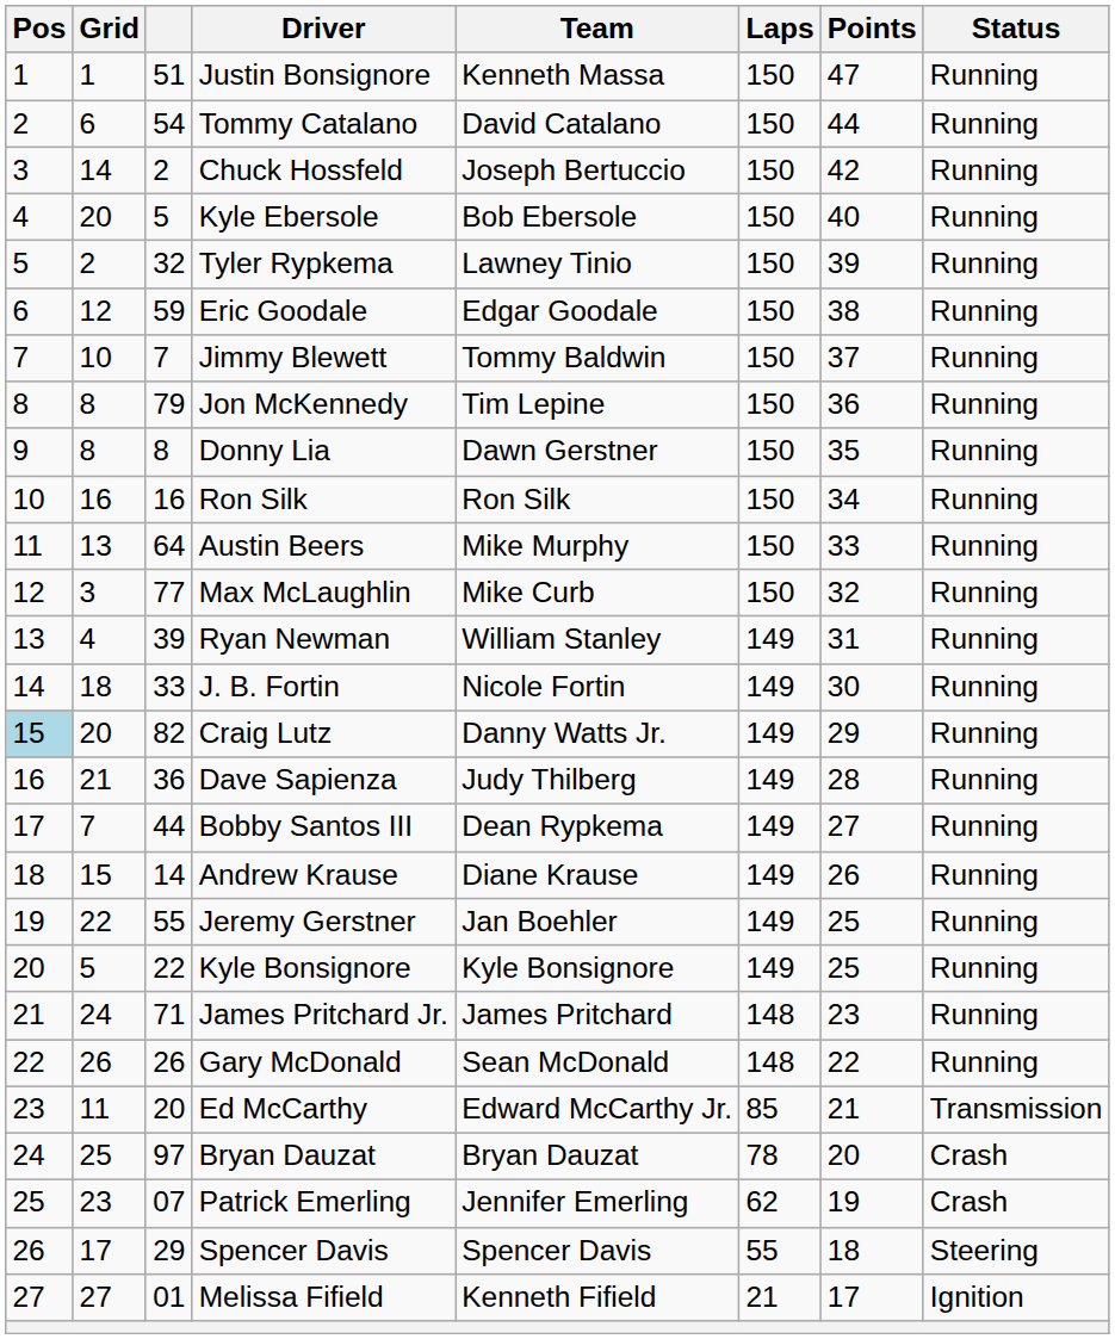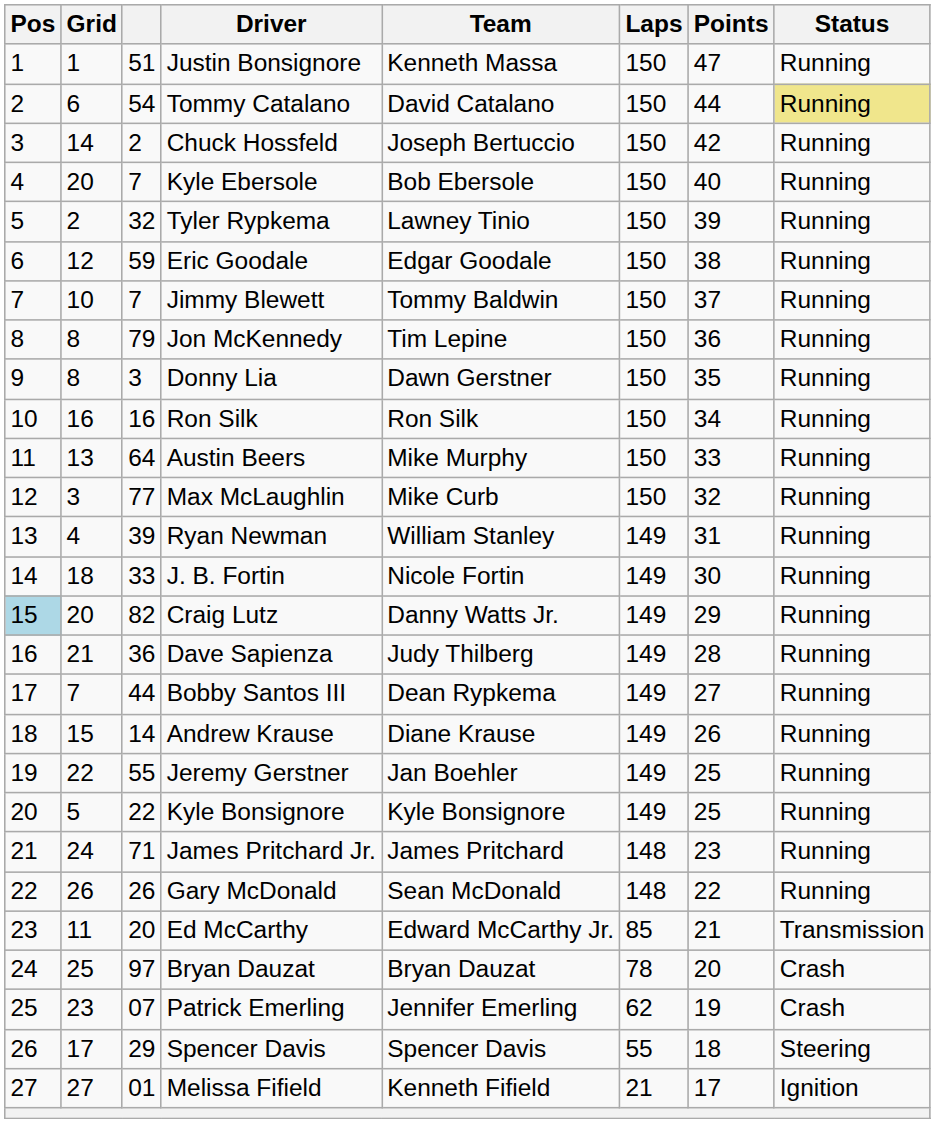Tommy Catalano | Status: no background -> khaki background
Kyle Ebersole | column 3: 5 -> 7
Donny Lia | column 3: 8 -> 3
